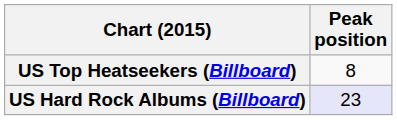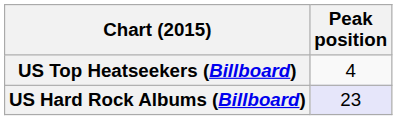US Top Heatseekers (Billboard) | Peak position: 8 -> 4
